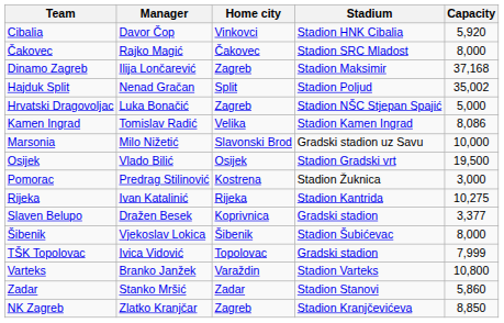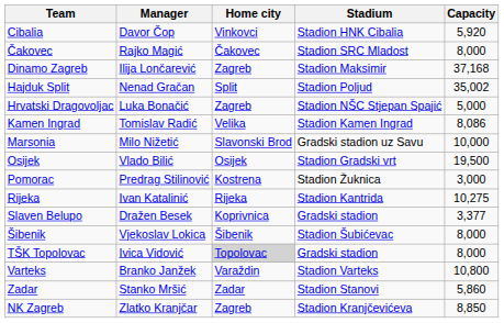TŠK Topolovac | Home city: no background -> lightgrey background
TŠK Topolovac | Capacity: 7,999 -> 8,000
